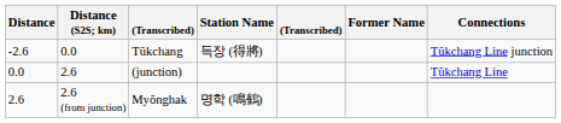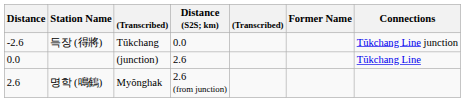columns swapped: Distance (S2S; km) <-> Station Name
